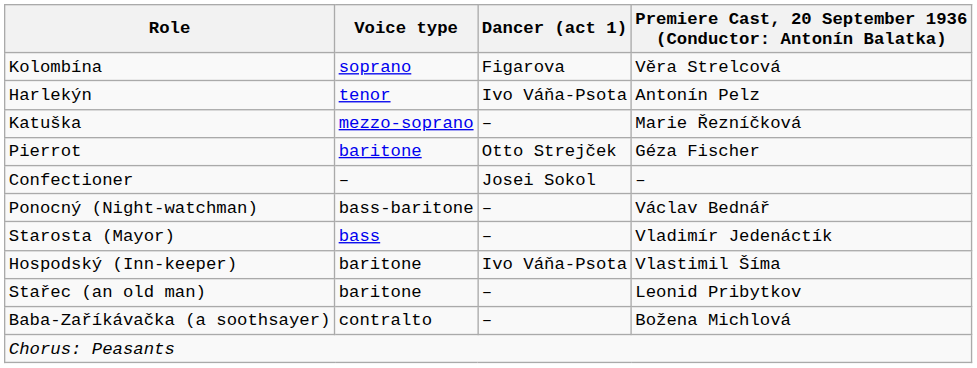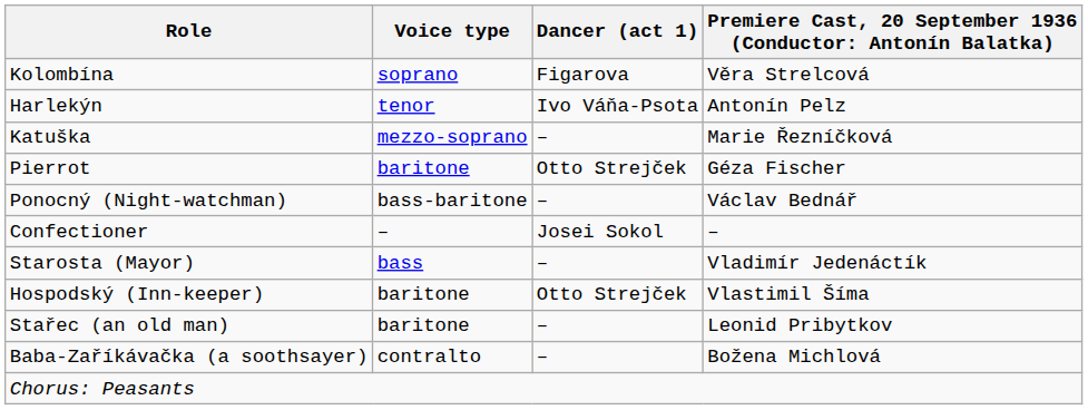rows swapped: Confectioner <-> Ponocný (Night-watchman)
Hospodský (Inn-keeper) | Dancer (act 1): Ivo Váňa-Psota -> Otto Strejček
